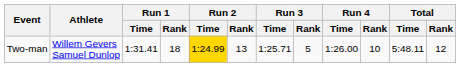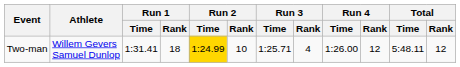Two-man | Run 2 / Rank: 13 -> 10
Two-man | Run 3 / Rank: 5 -> 4
Two-man | Run 4 / Rank: 10 -> 12
